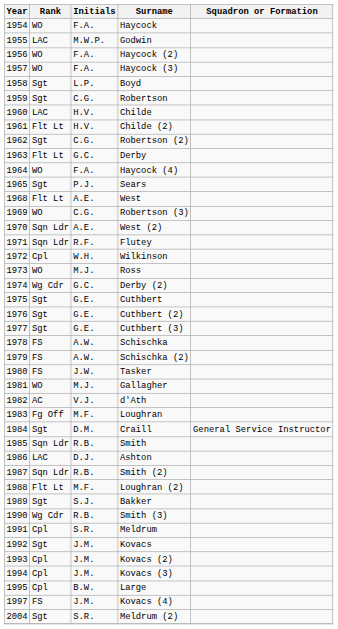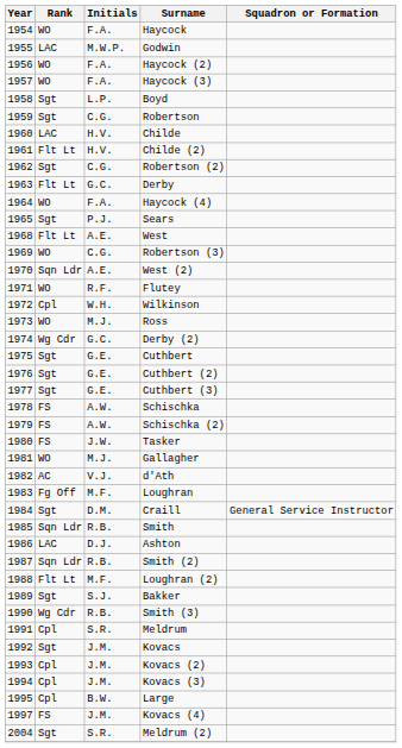Flutey | Rank: Sqn Ldr -> WO
